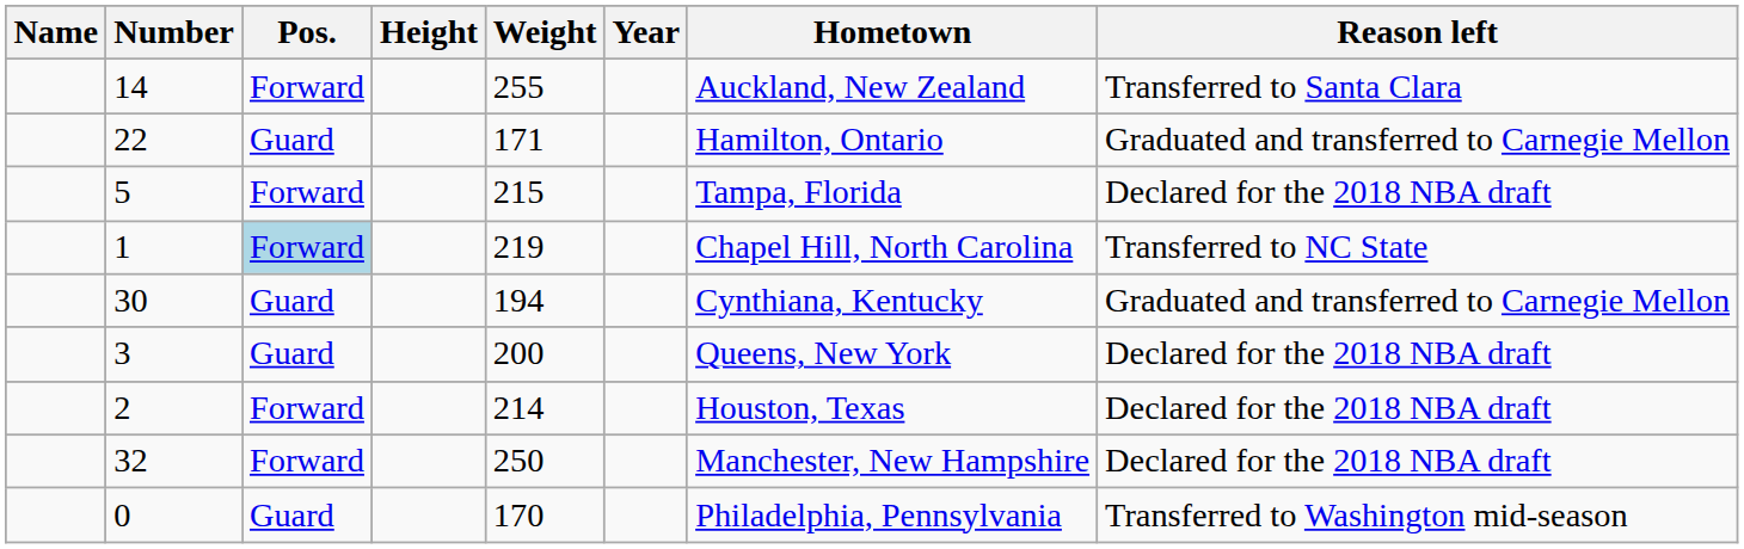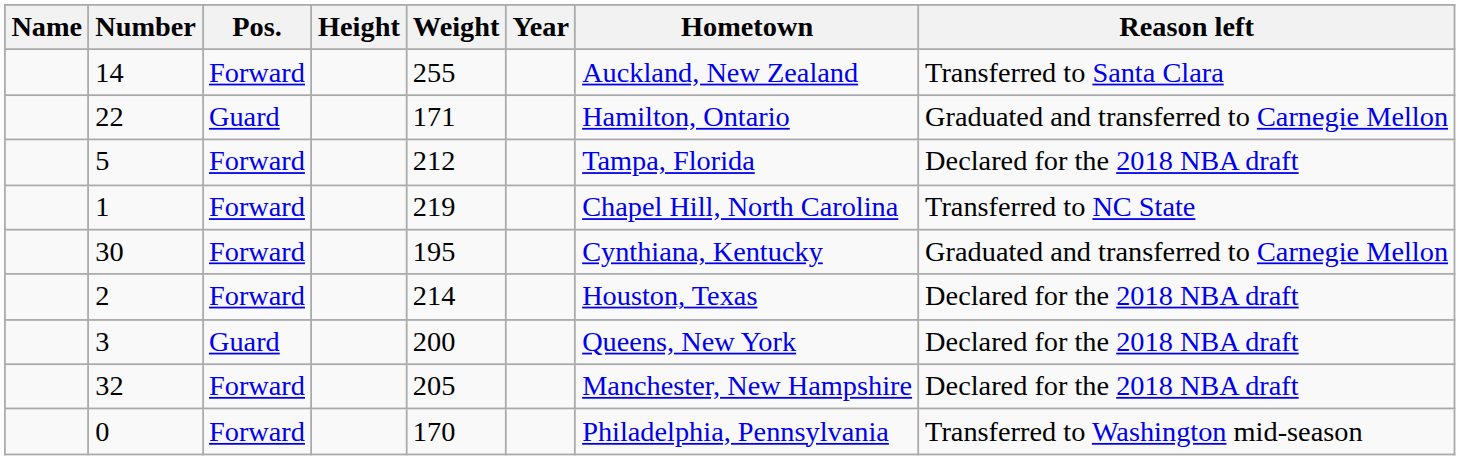5 | Weight: 215 -> 212
1 | Pos.: lightblue background -> no background
30 | Pos.: Guard -> Forward
30 | Weight: 194 -> 195
rows swapped: 3 <-> 2
32 | Weight: 250 -> 205
0 | Pos.: Guard -> Forward
